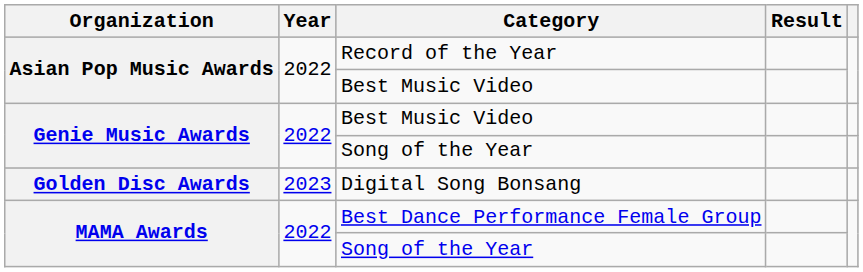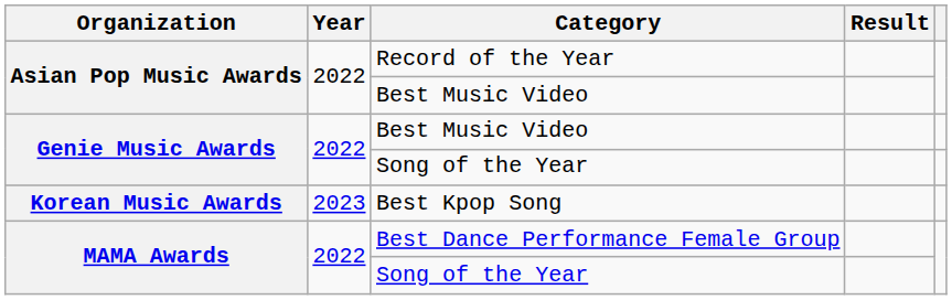- row: Golden Disc Awards | 2023 | Digital Song Bonsang
+ row: Korean Music Awards | 2023 | Best Kpop Song
